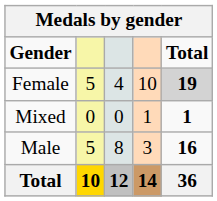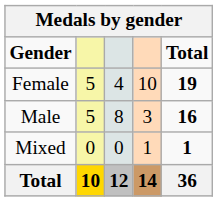Female | Total: lightgrey background -> no background
rows swapped: Male <-> Mixed
